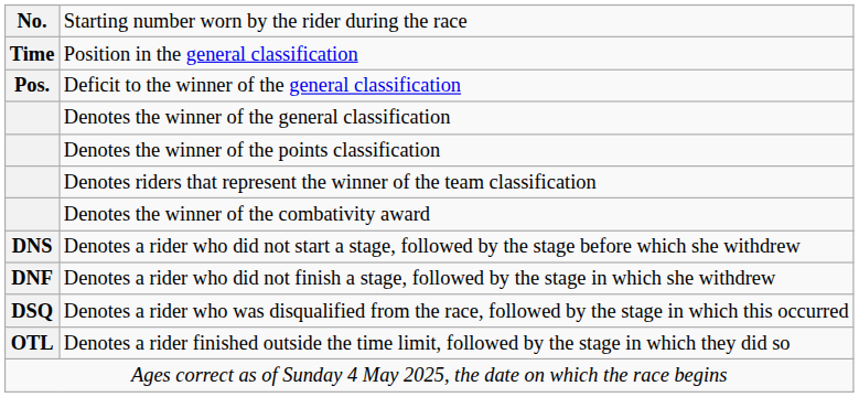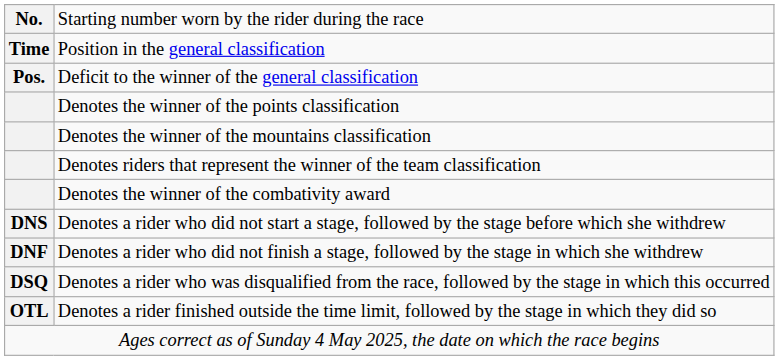- row: Denotes the winner of the general classification
+ row: Denotes the winner of the mountains classification
